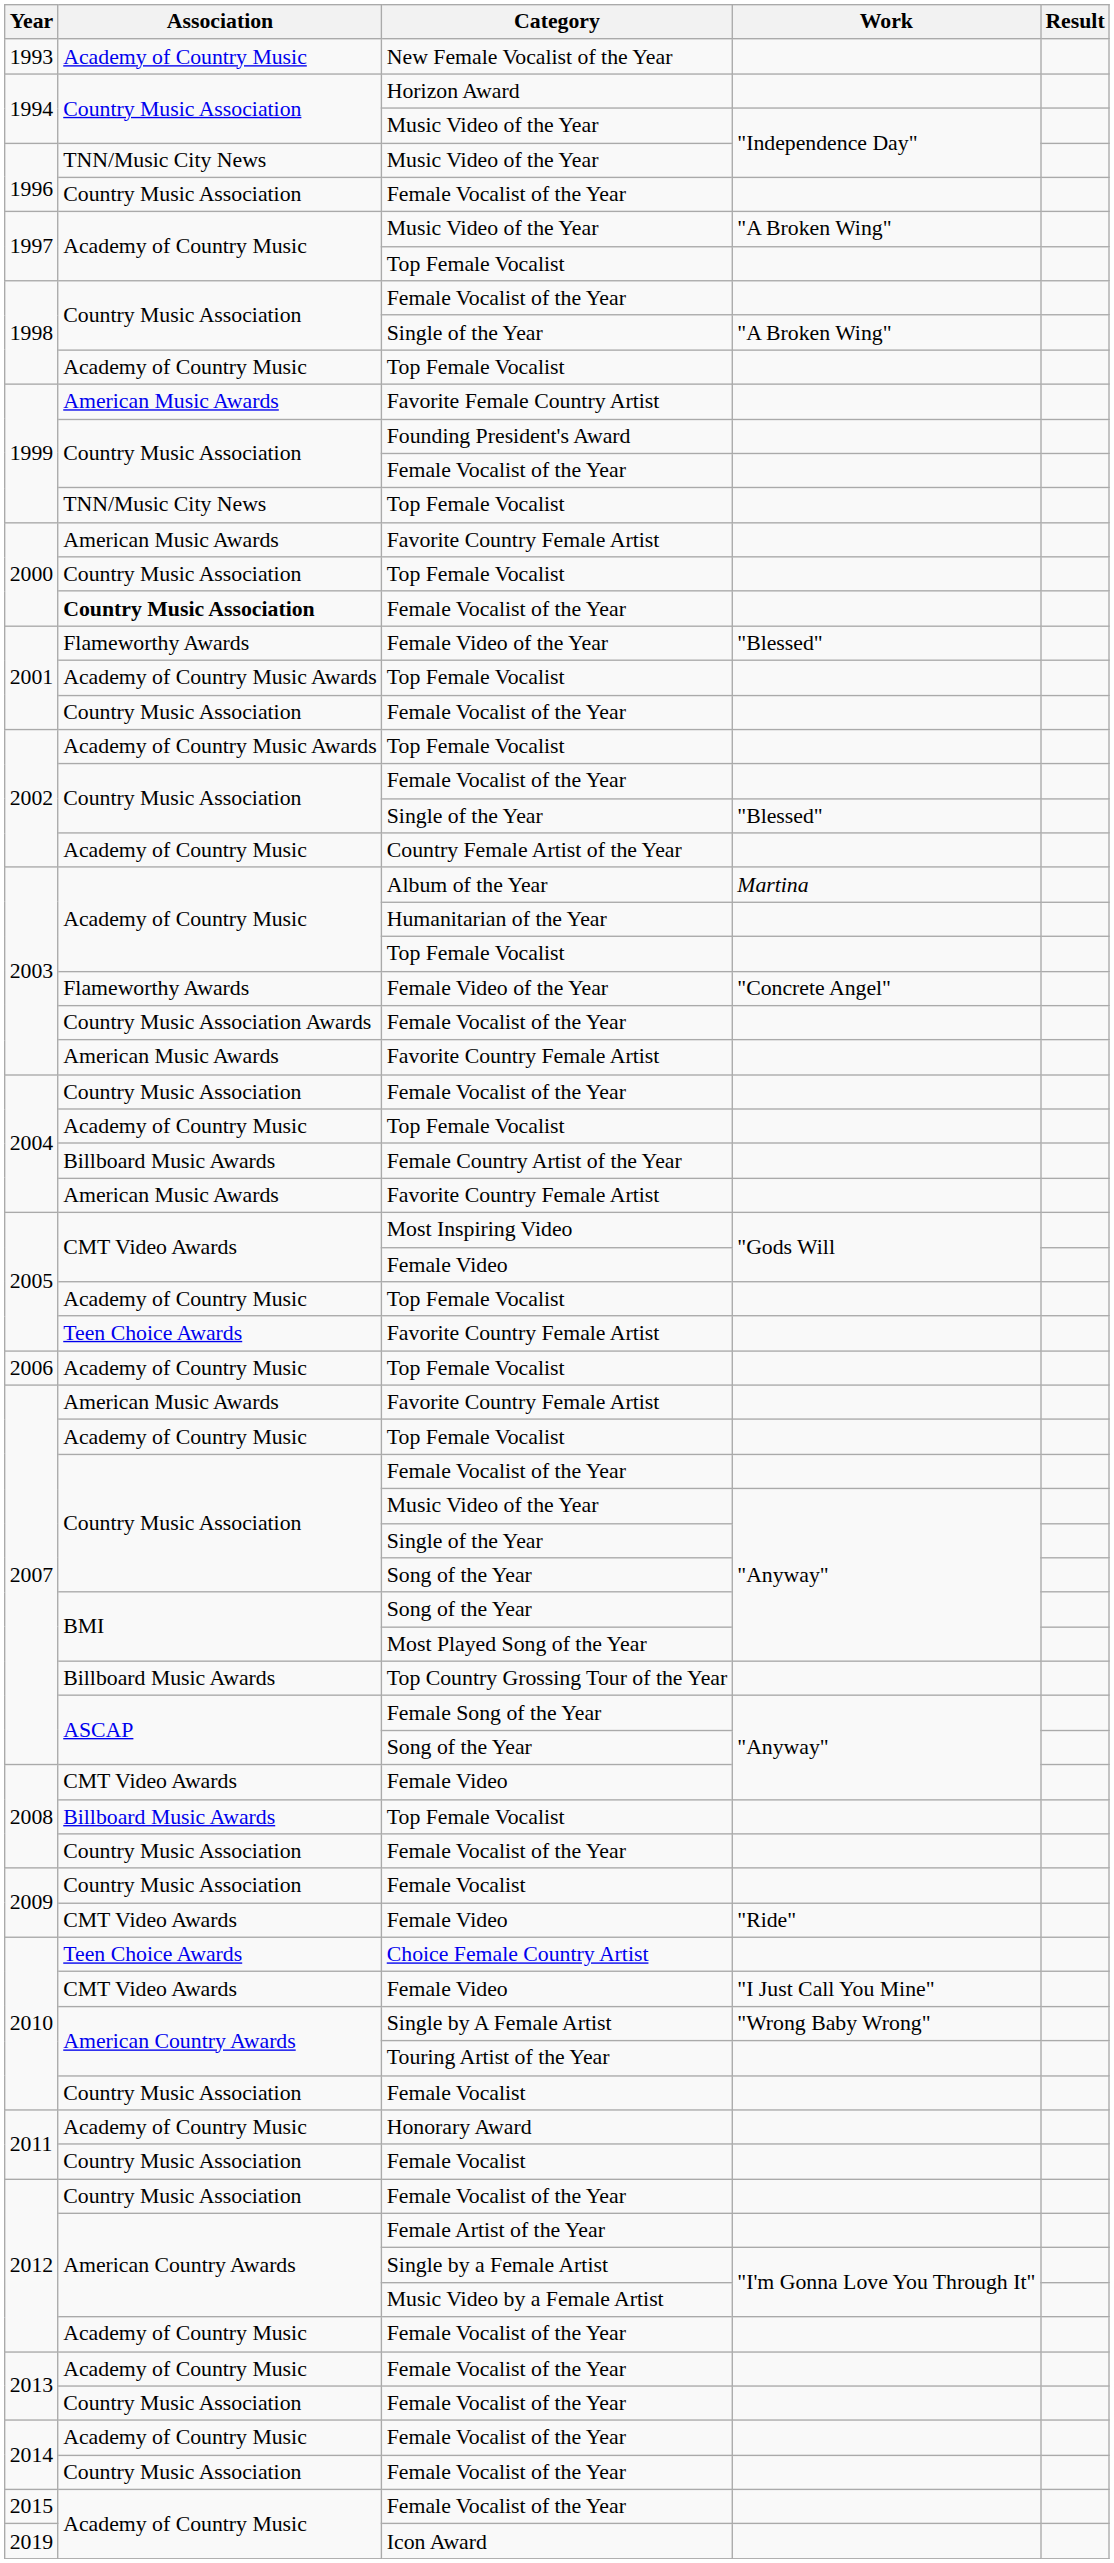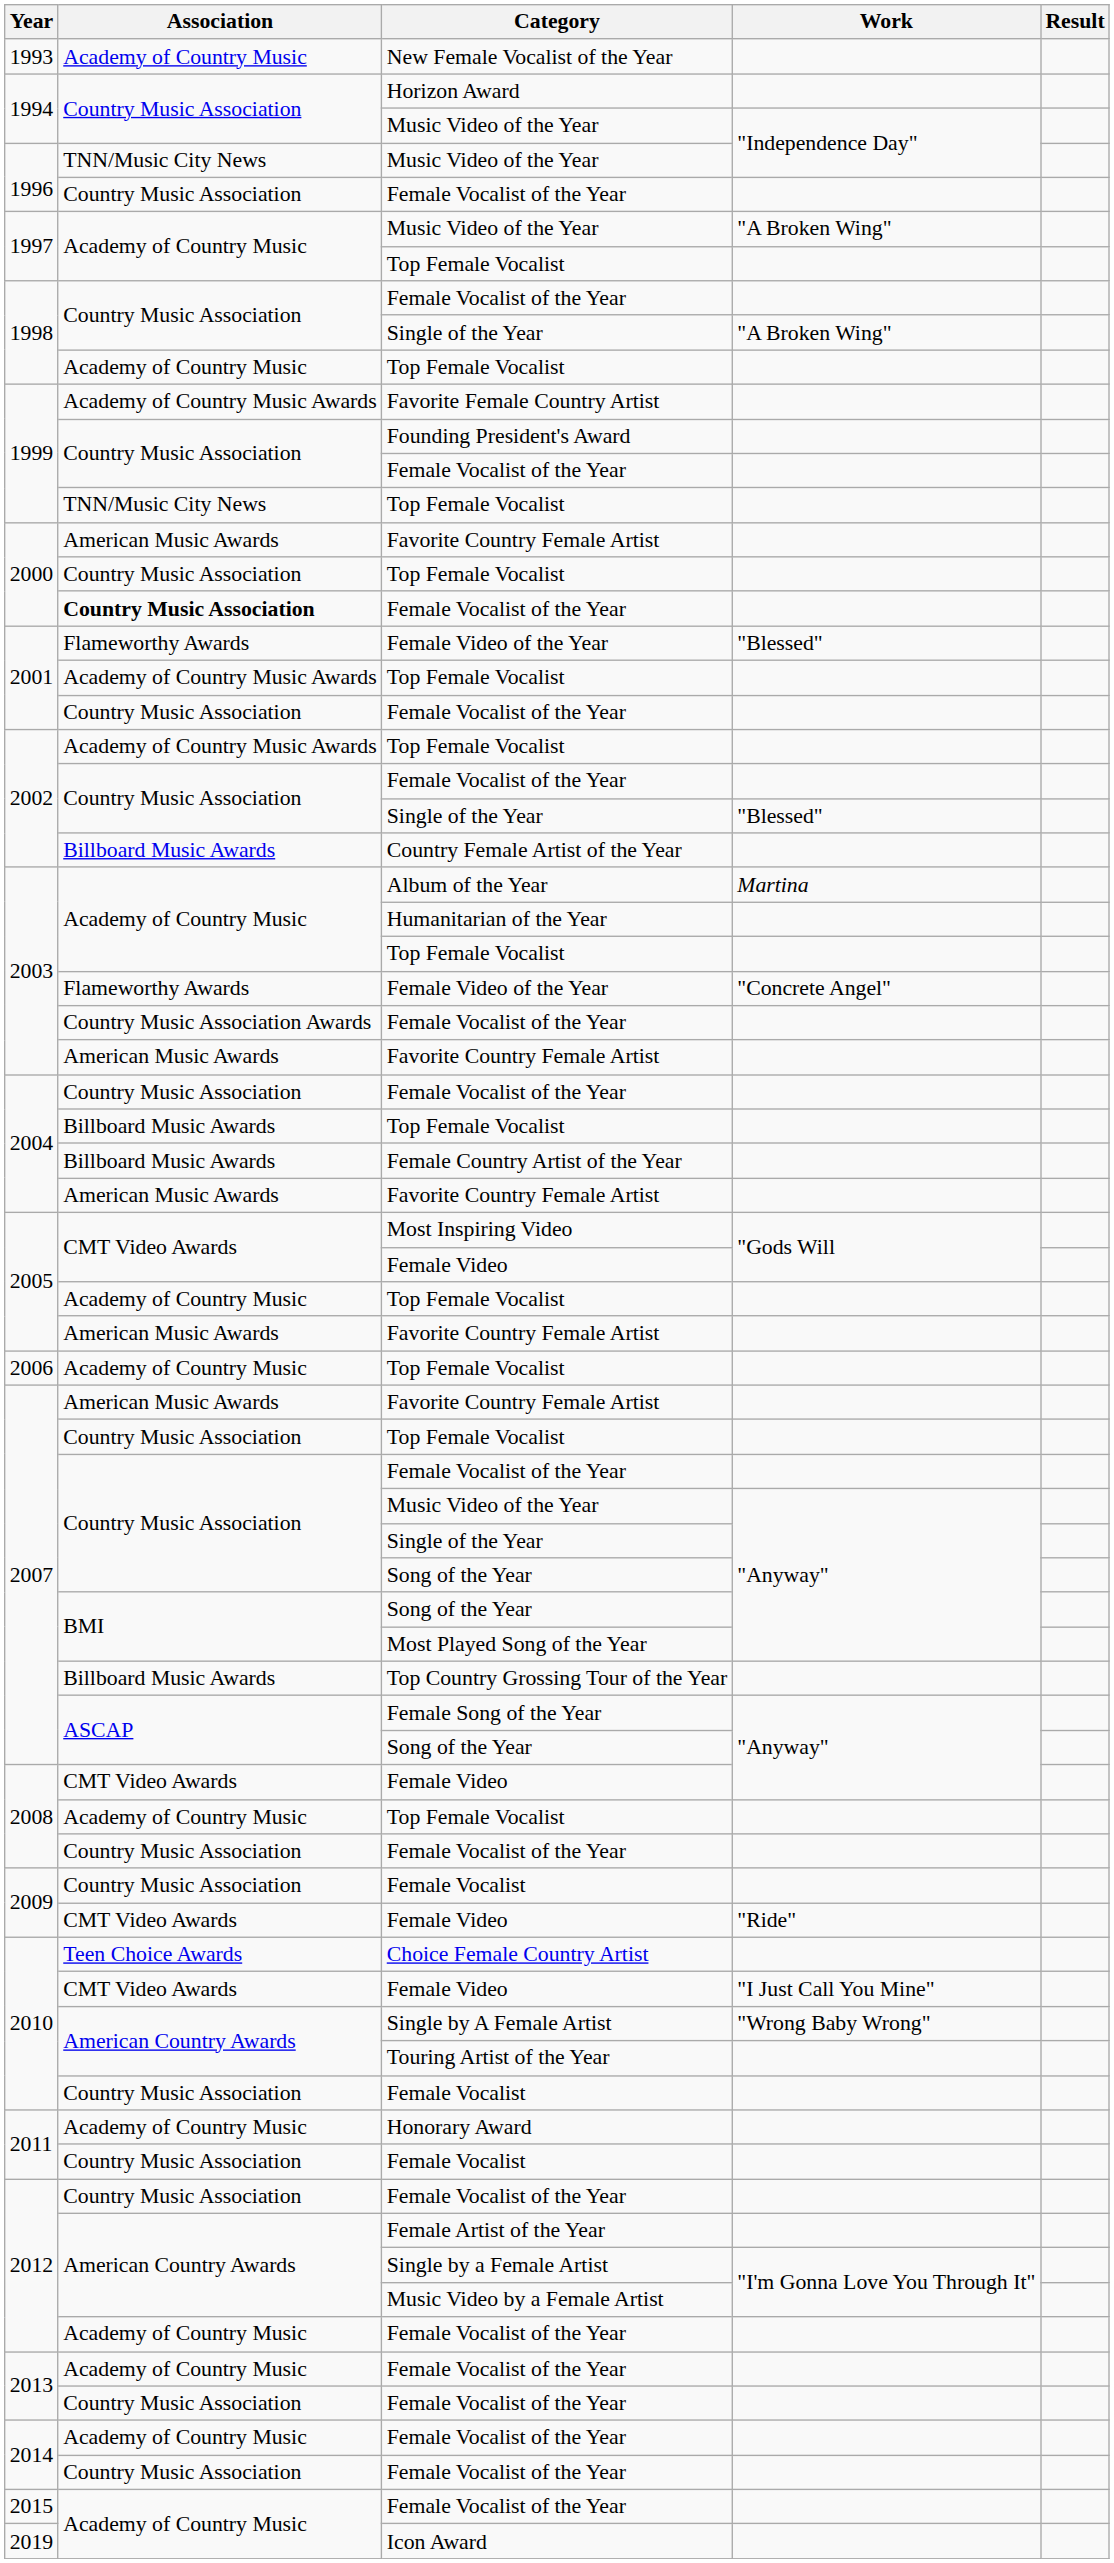Favorite Female Country Artist | Association: American Music Awards -> Academy of Country Music Awards
Country Female Artist of the Year | Association: Academy of Country Music -> Billboard Music Awards
2004 / Top Female Vocalist | Association: Academy of Country Music -> Billboard Music Awards
2005 / Favorite Country Female Artist | Association: Teen Choice Awards -> American Music Awards
2007 / Top Female Vocalist | Association: Academy of Country Music -> Country Music Association
2008 / Top Female Vocalist | Association: Billboard Music Awards -> Academy of Country Music
